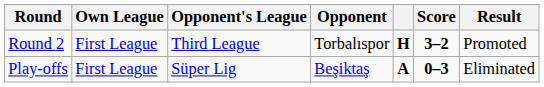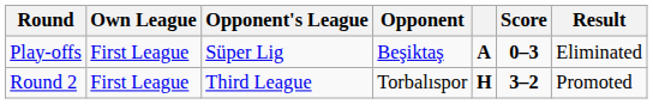rows swapped: Round 2 <-> Play-offs
